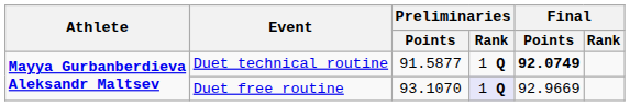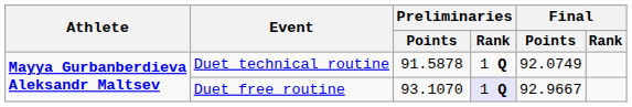Duet technical routine | Preliminaries / Points: 91.5877 -> 91.5878
Duet technical routine | Final / Points: bold -> normal
Duet free routine | Final / Points: 92.9669 -> 92.9667
